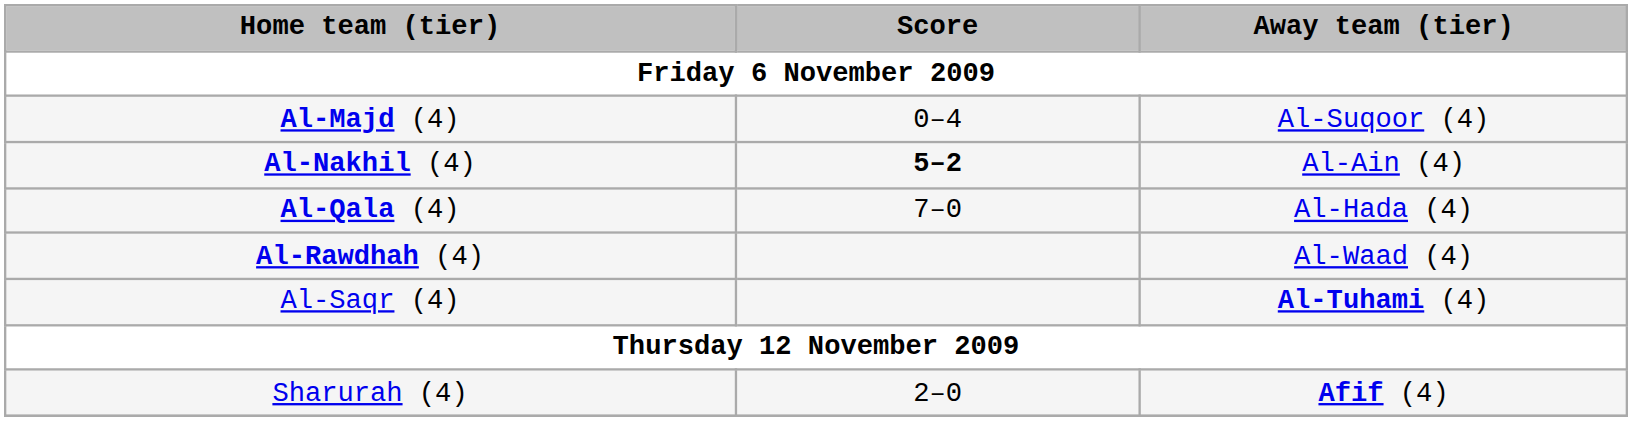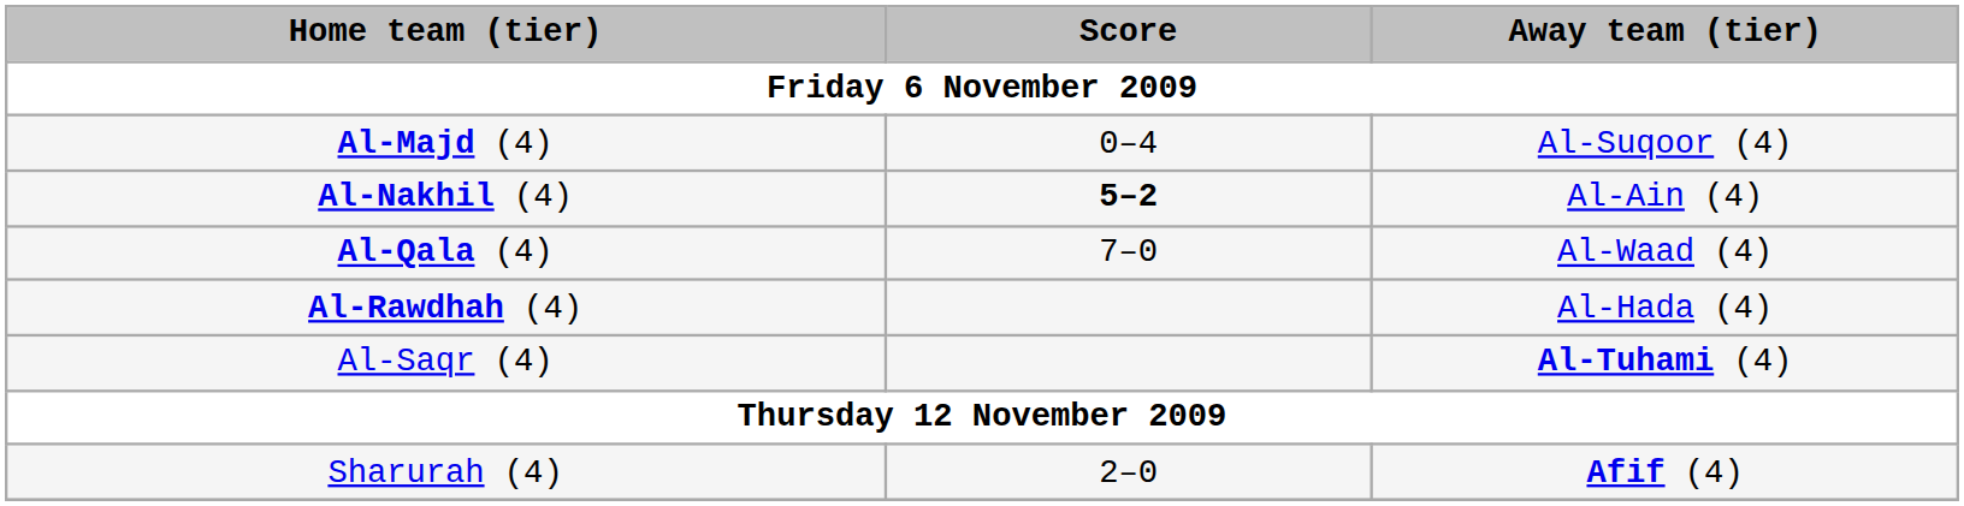Al-Qala (4) | Away team (tier): Al-Hada (4) -> Al-Waad (4)
Al-Rawdhah (4) | Away team (tier): Al-Waad (4) -> Al-Hada (4)
